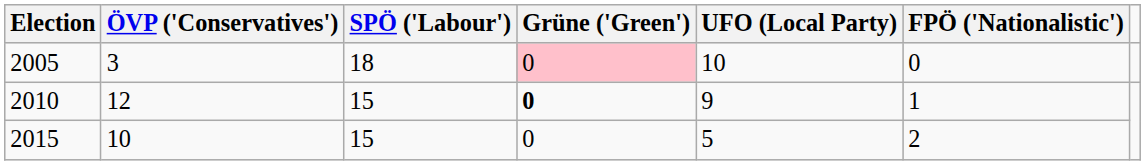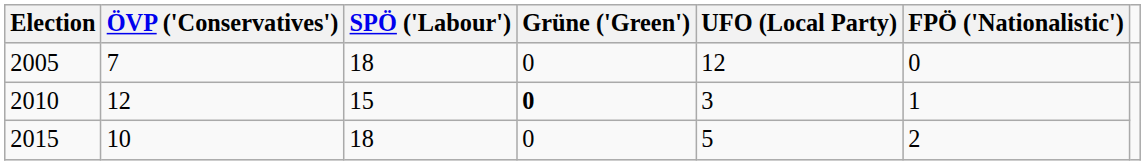2005 | ÖVP ('Conservatives'): 3 -> 7
2005 | Grüne ('Green'): pink background -> no background
2005 | UFO (Local Party): 10 -> 12
2010 | UFO (Local Party): 9 -> 3
2015 | SPÖ ('Labour'): 15 -> 18
